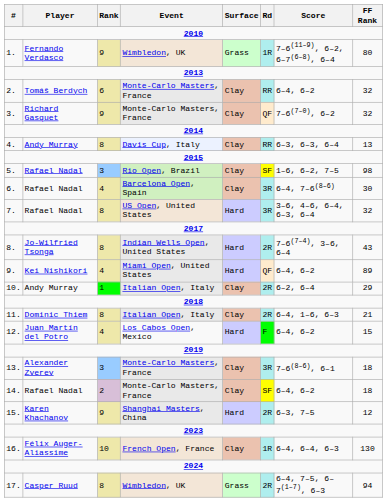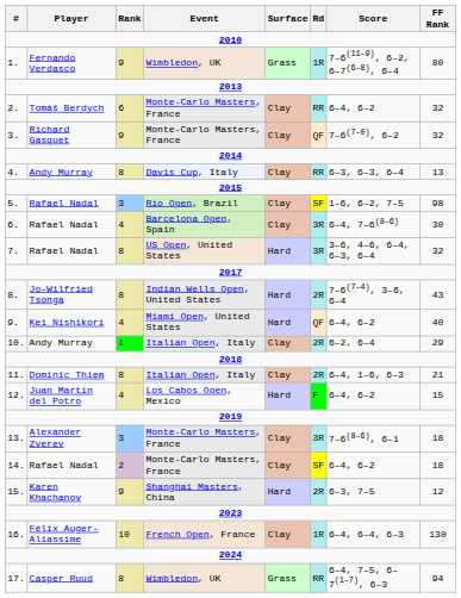9. | FF Rank: 89 -> 40
17. | Rd: 2R -> RR
